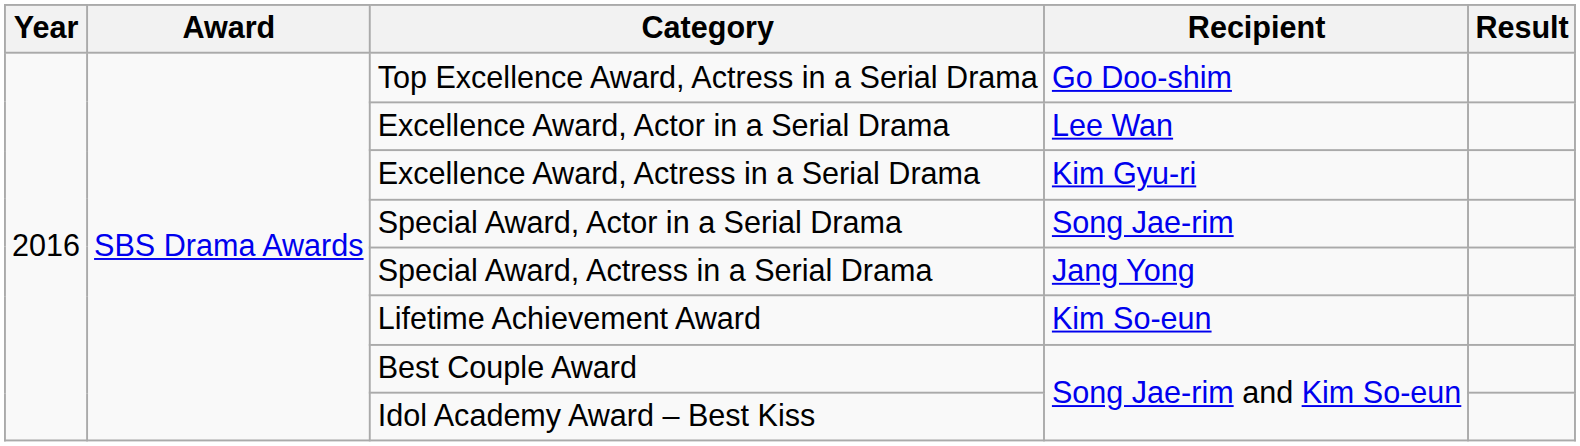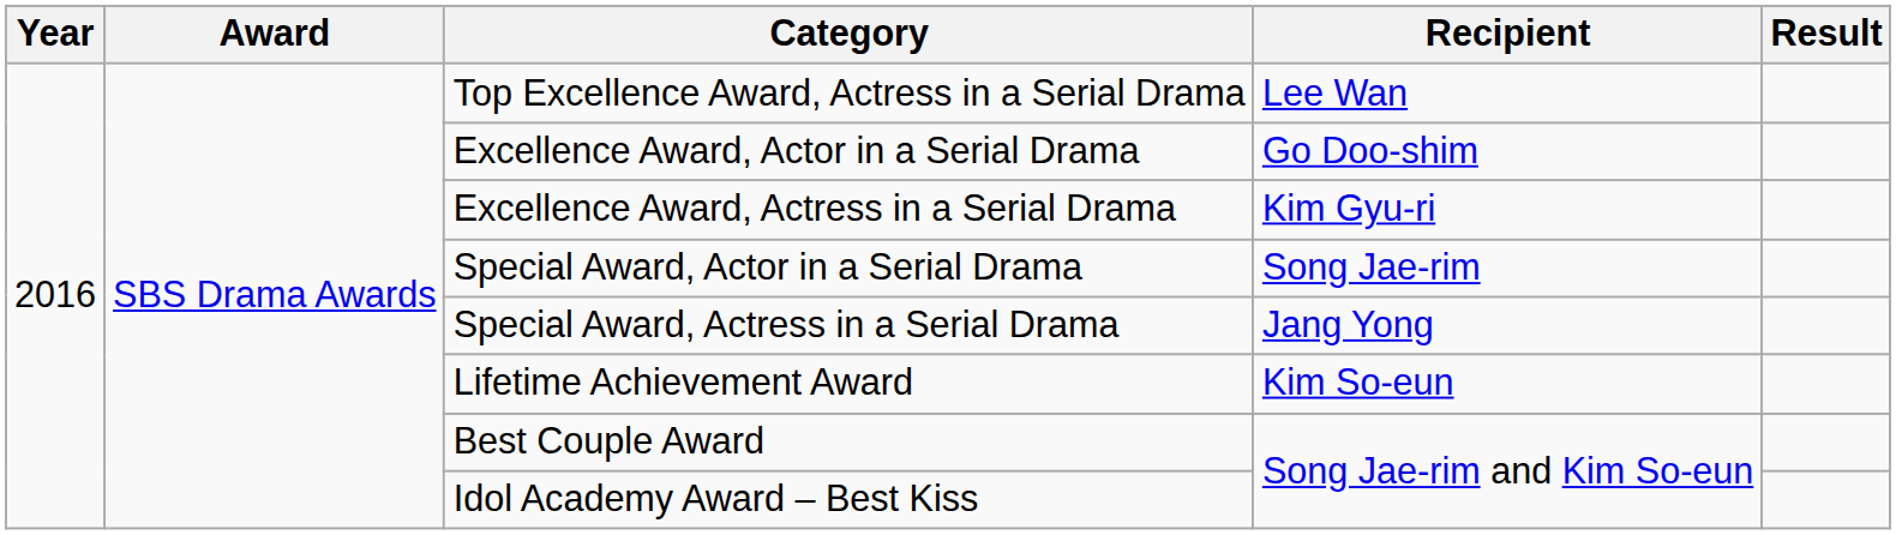Top Excellence Award, Actress in a Serial Drama | Recipient: Go Doo-shim -> Lee Wan
Excellence Award, Actor in a Serial Drama | Recipient: Lee Wan -> Go Doo-shim
